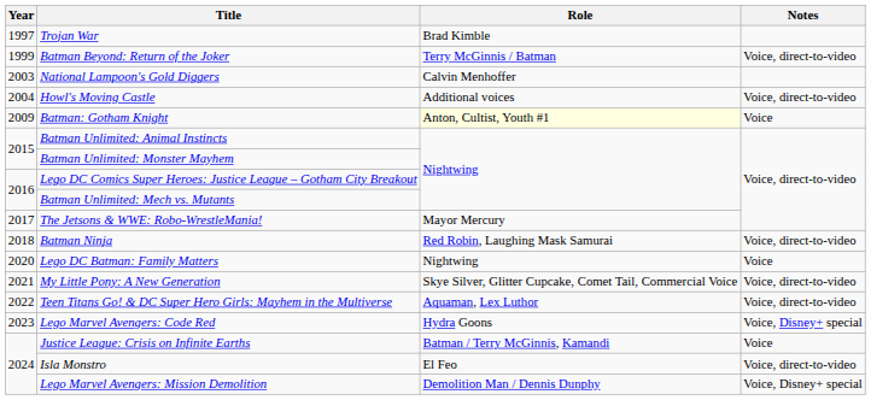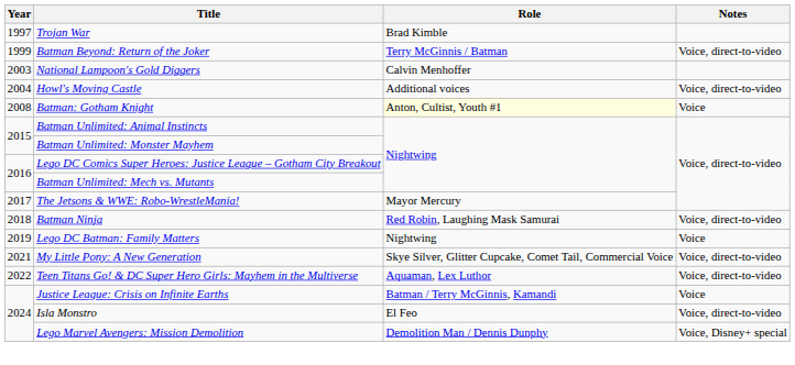Batman: Gotham Knight | Year: 2009 -> 2008
Lego DC Batman: Family Matters | Year: 2020 -> 2019
- row: 2023 | Lego Marvel Avengers: Code Red | Hydra Goons | Voice, Disney+ special
